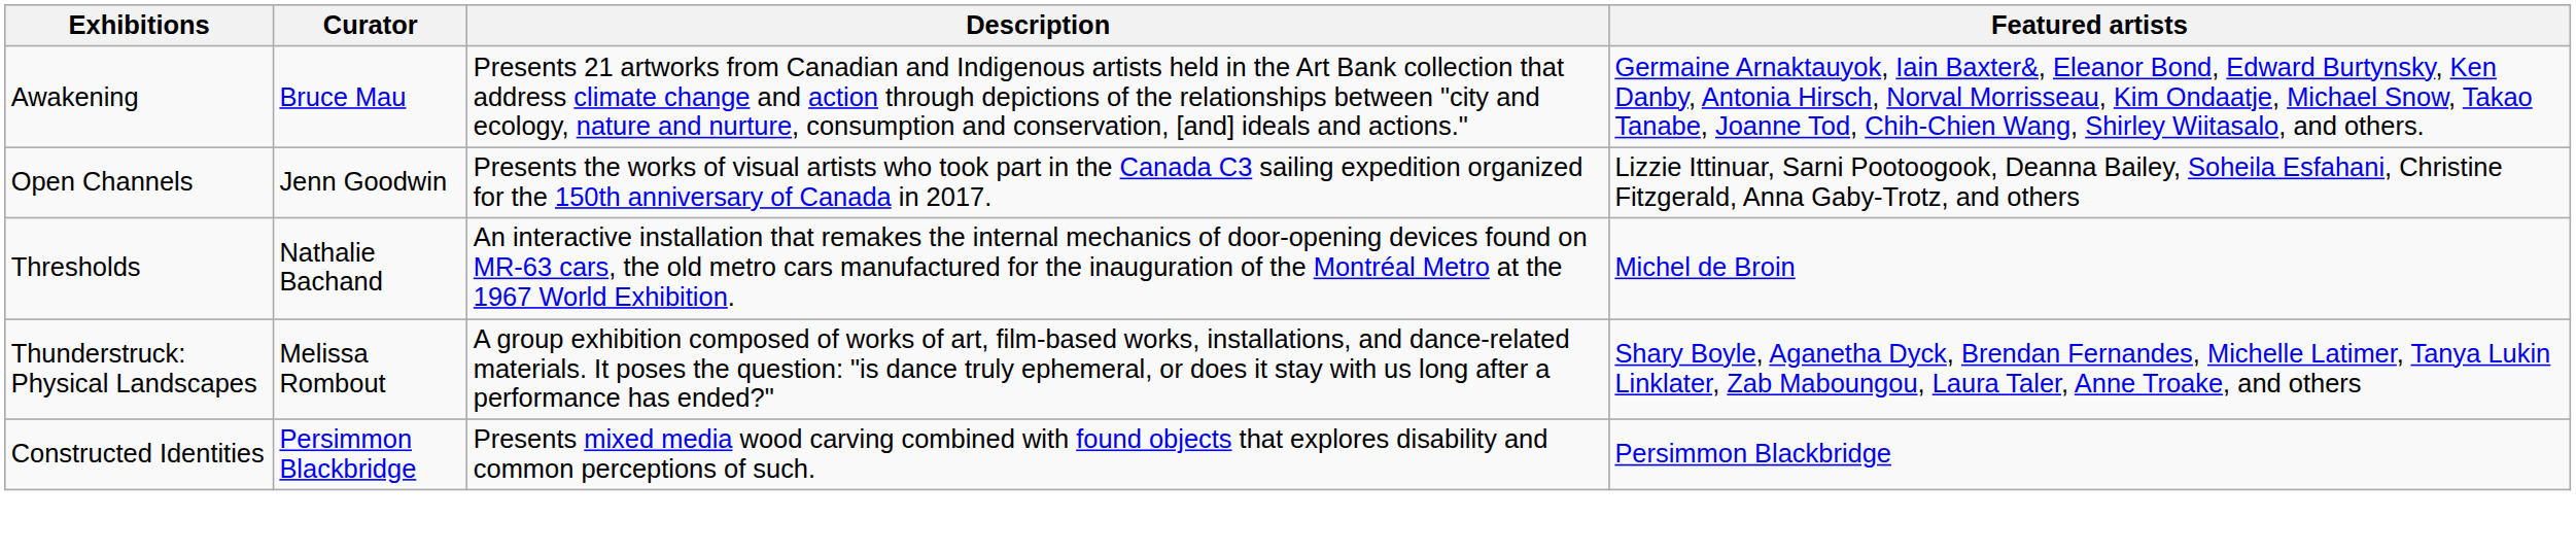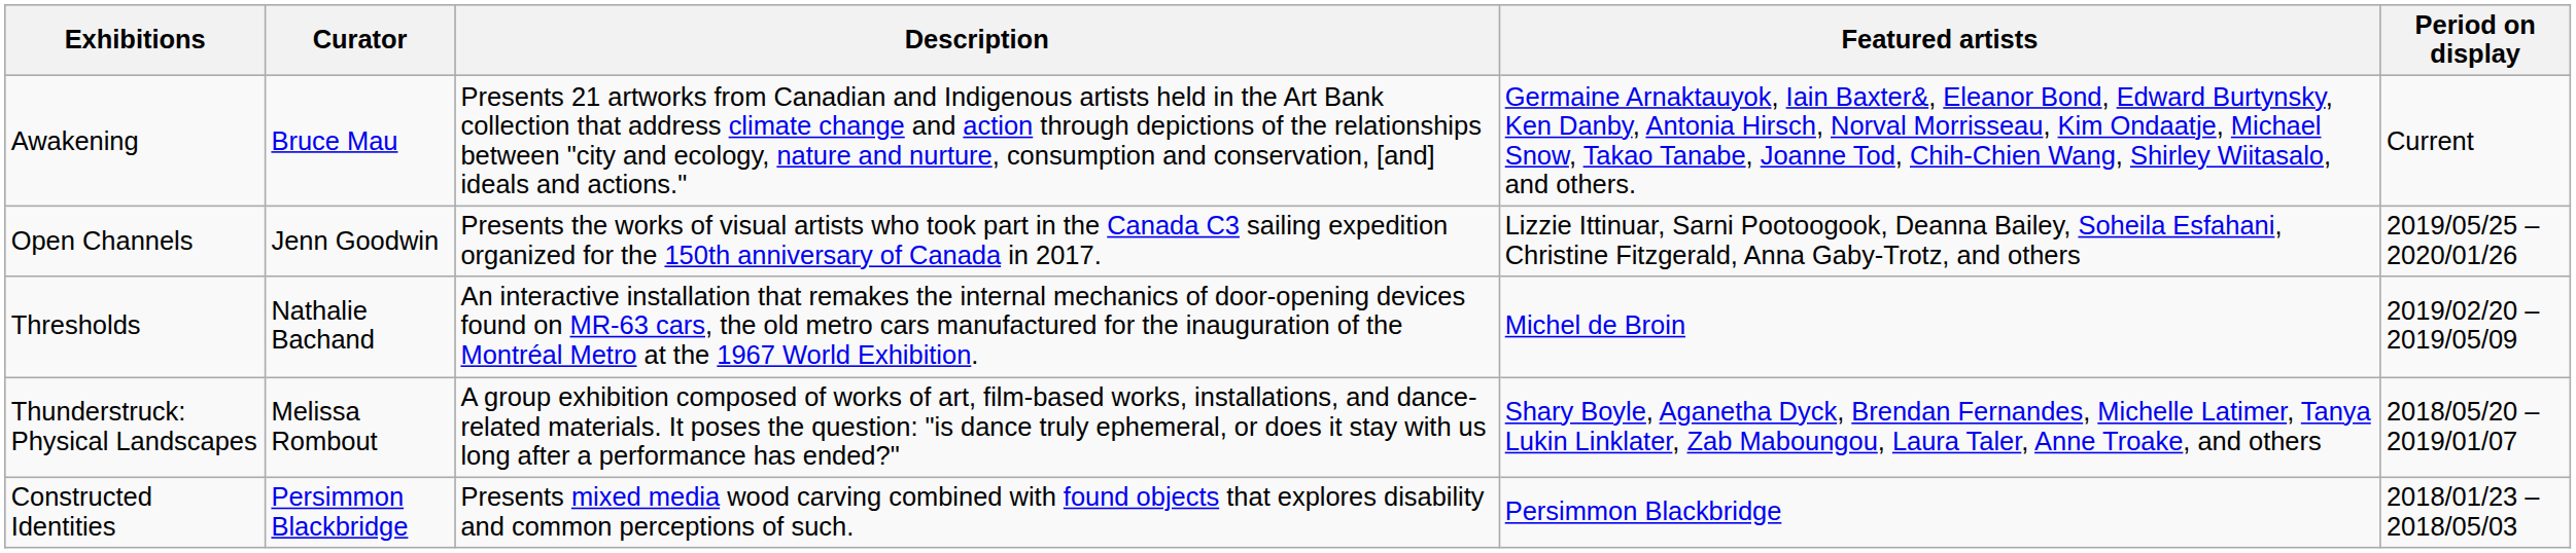+ column: Period on display | Current | 2019/05/25 – 2020/01/26 | 2019/02/20 – 2019/05/09 | 2018/05/20 – 2019/01/07 | 2018/01/23 – 2018/05/03
